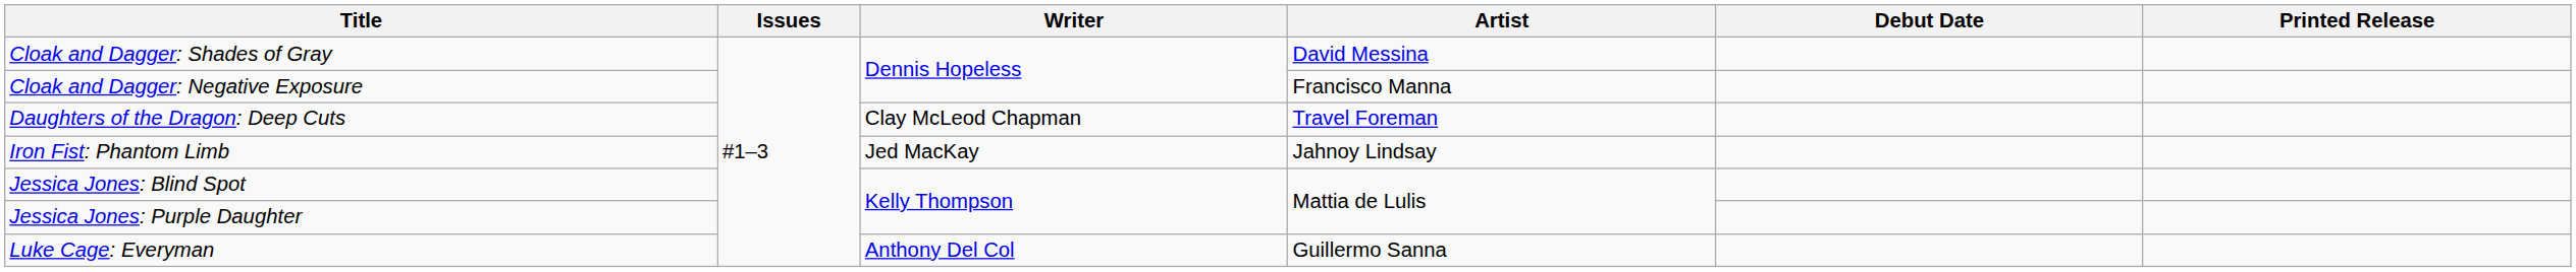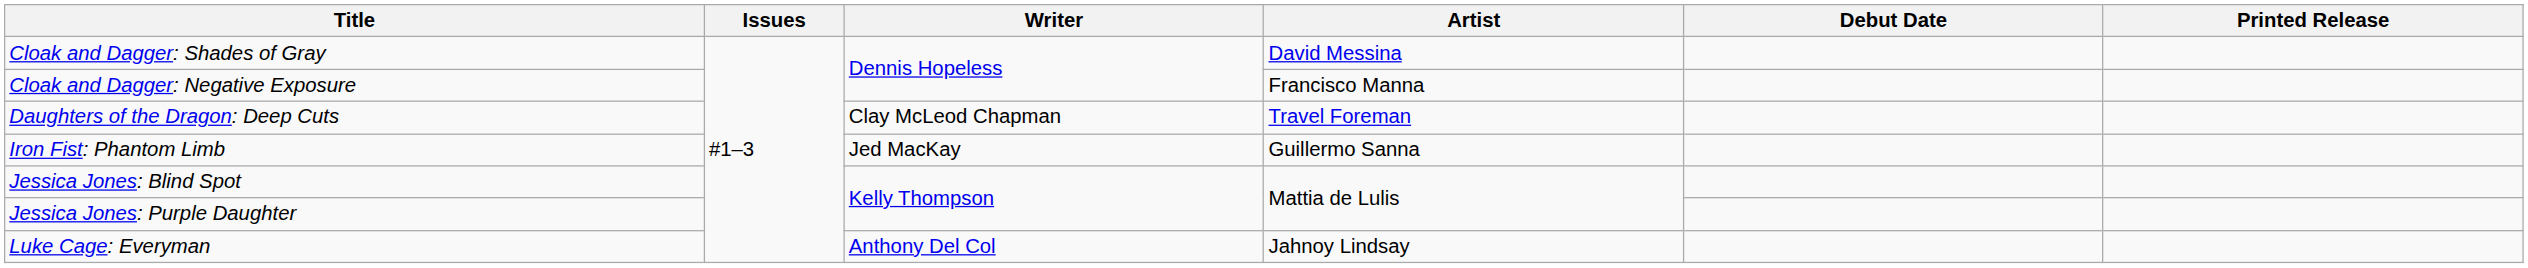Iron Fist: Phantom Limb | Artist: Jahnoy Lindsay -> Guillermo Sanna
Luke Cage: Everyman | Artist: Guillermo Sanna -> Jahnoy Lindsay
